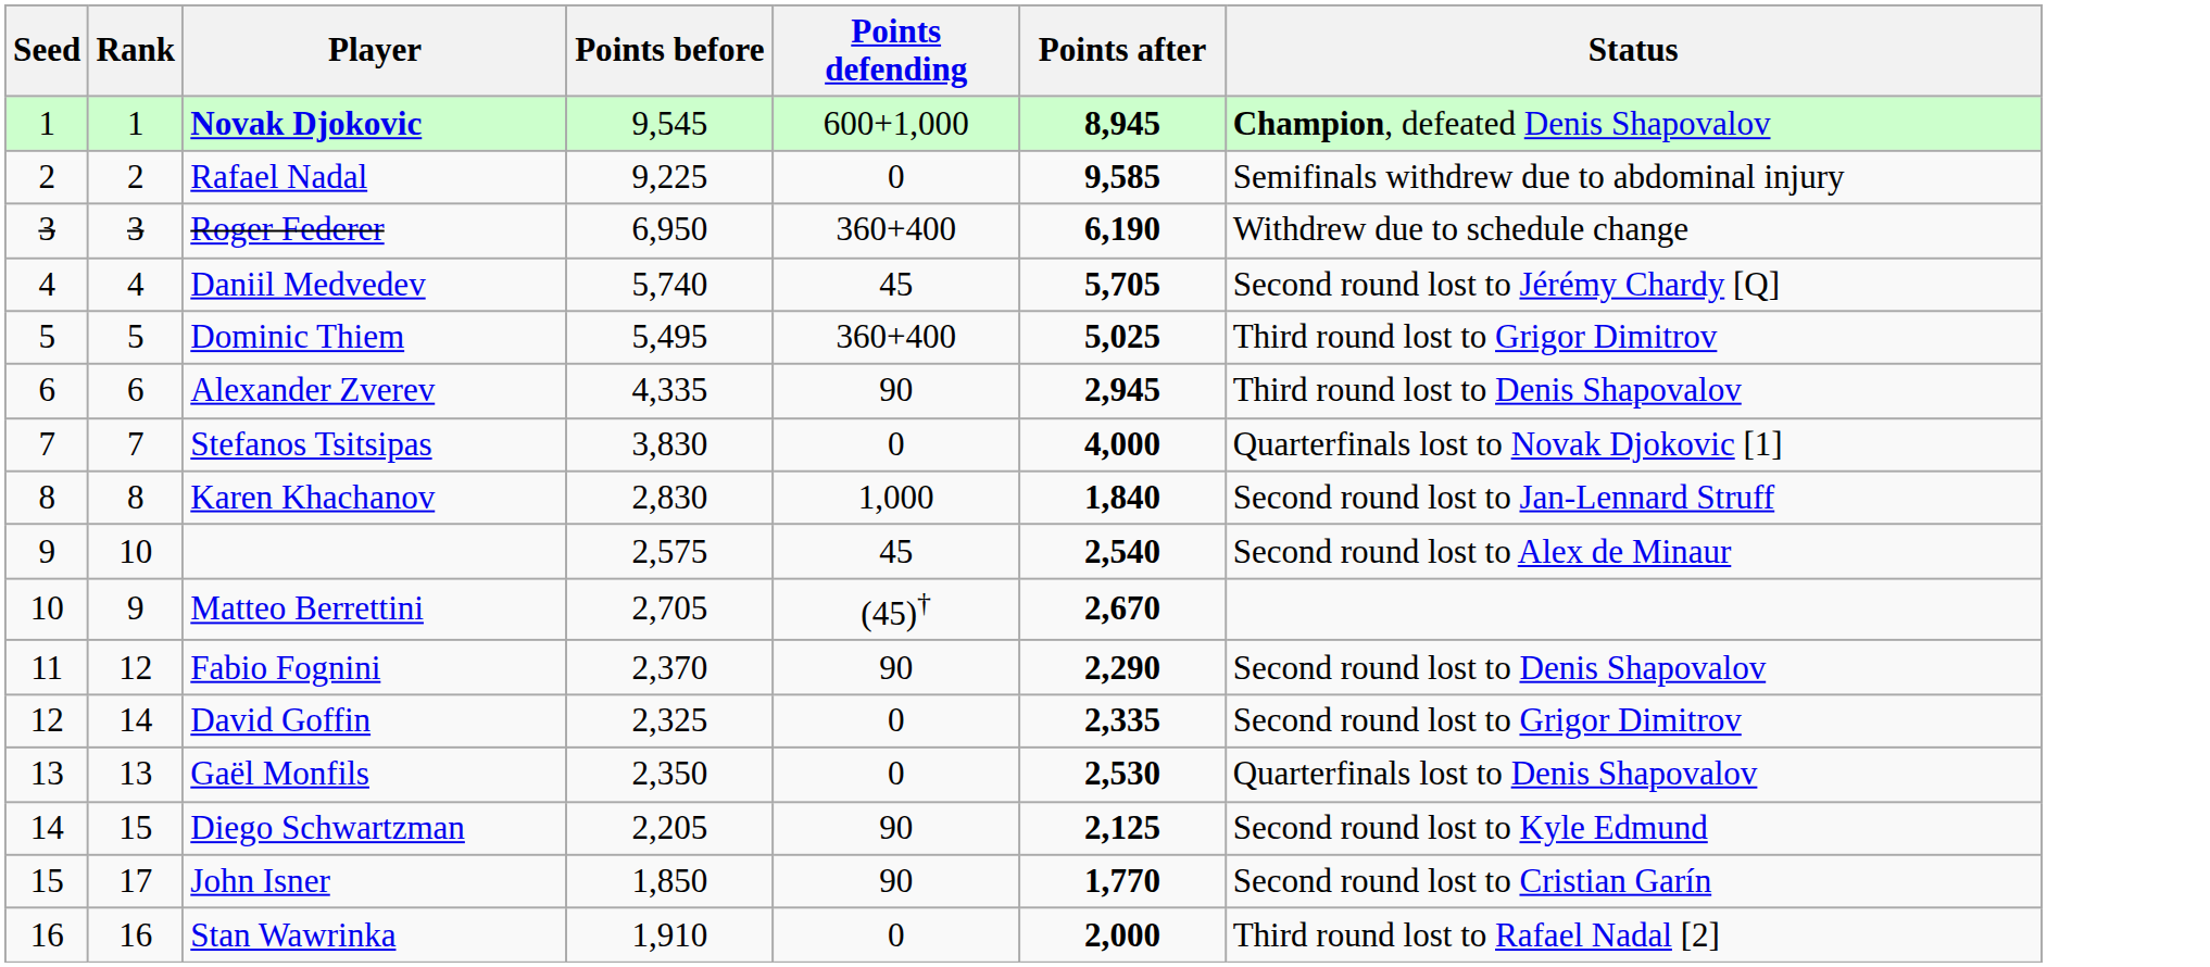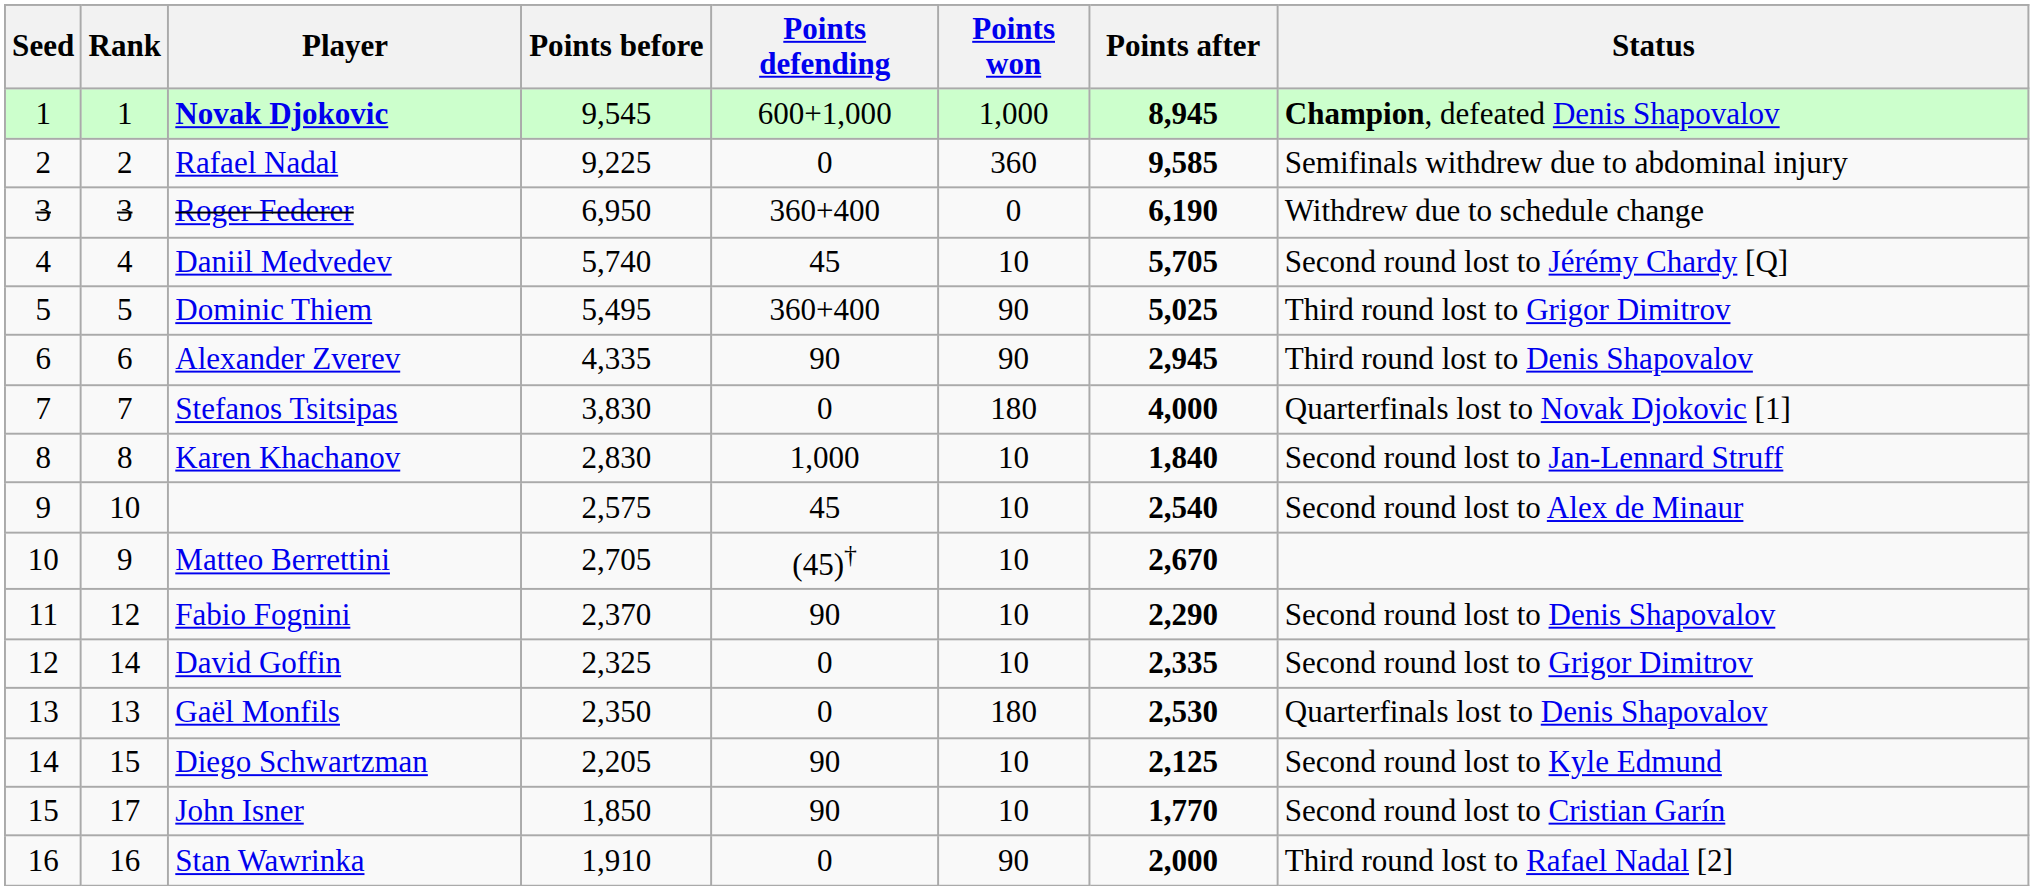+ column: Points won | 1,000 | 360 | 0 | 10 | 90 | 90 | 180 | 10 | 10 | 10 | 10 | 10 | 180 | 10 | 10 | 90
